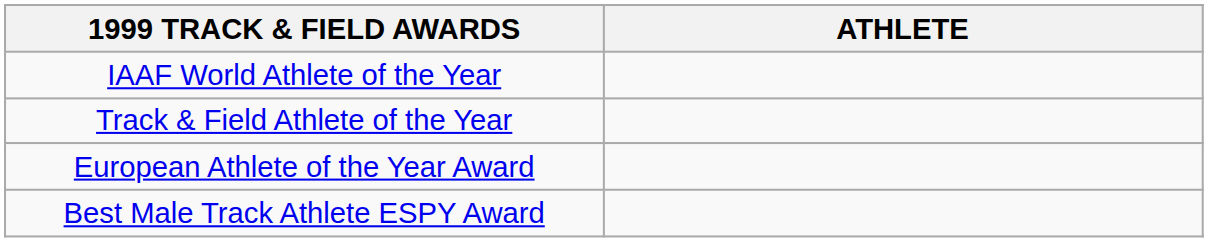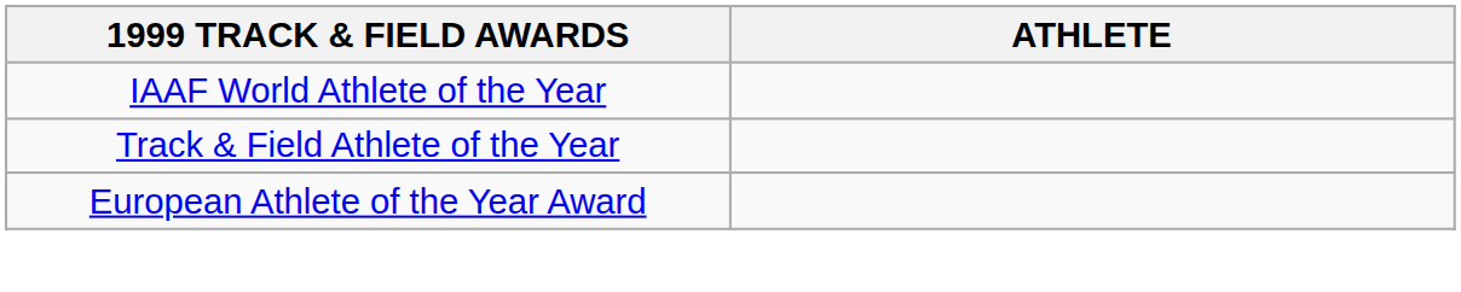- row: Best Male Track Athlete ESPY Award
